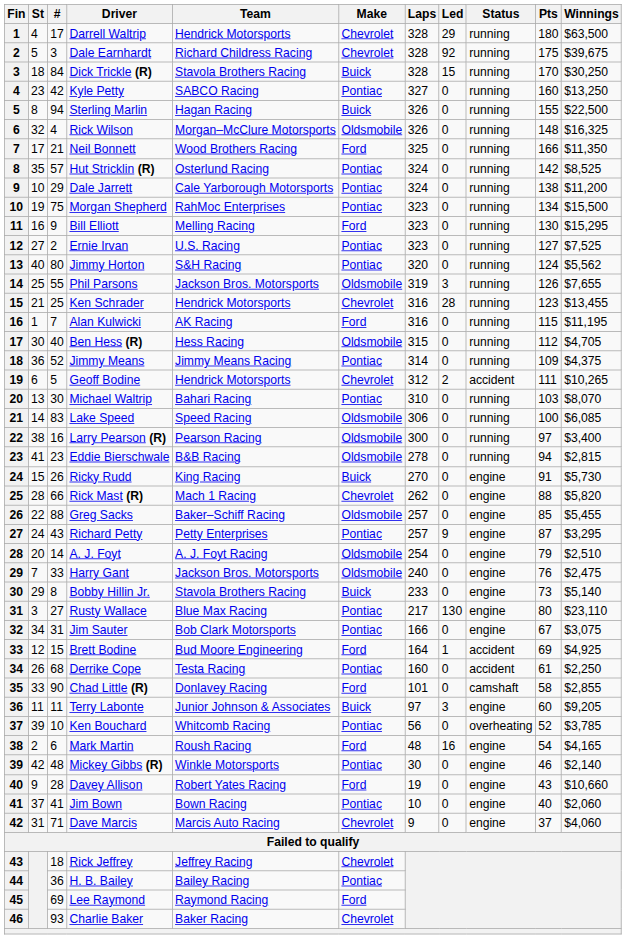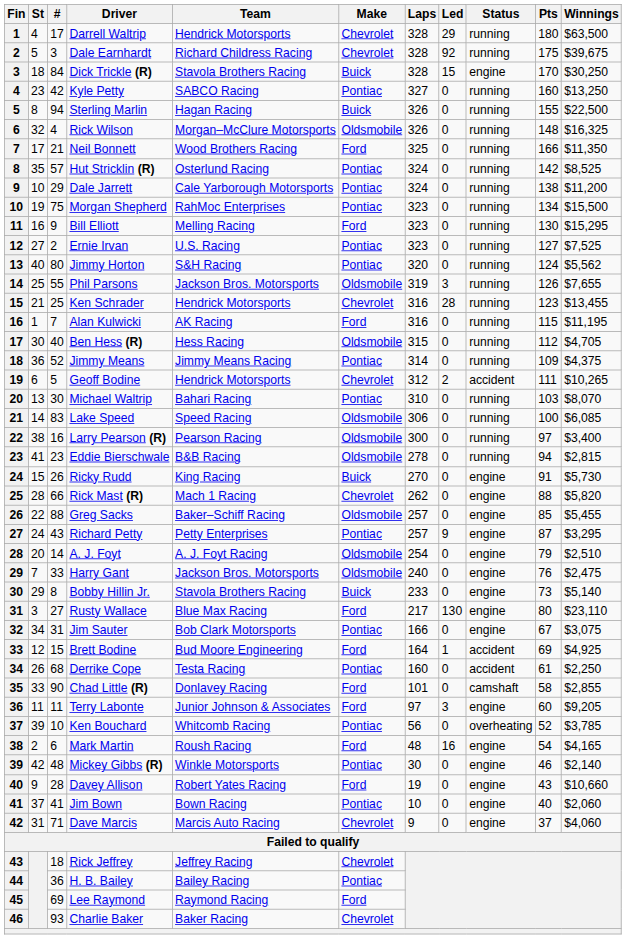Dick Trickle (R) | Status: running -> engine
Rusty Wallace | Make: Pontiac -> Ford
Terry Labonte | Make: Buick -> Ford
